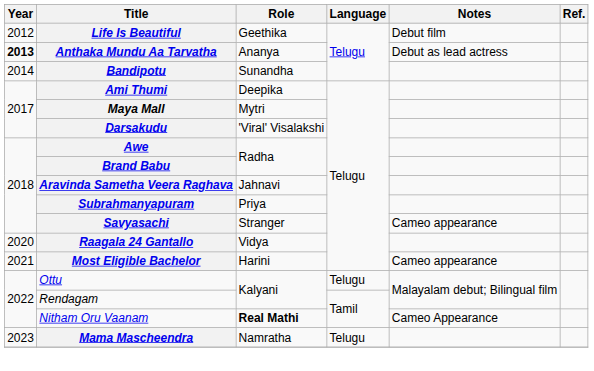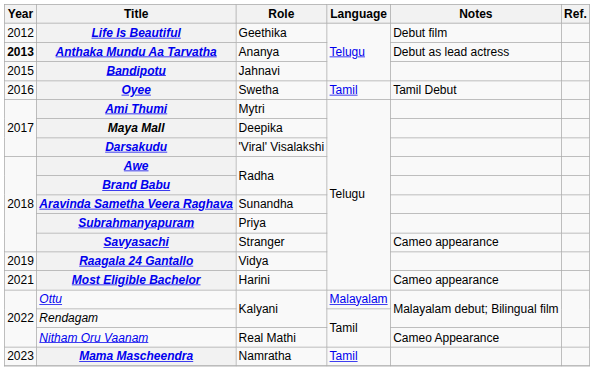Bandipotu | Year: 2014 -> 2015
Bandipotu | Role: Sunandha -> Jahnavi
+ row: 2016 | Oyee | Swetha | Tamil | Tamil Debut
Ami Thumi | Role: Deepika -> Mytri
Maya Mall | Role: Mytri -> Deepika
Aravinda Sametha Veera Raghava | Role: Jahnavi -> Sunandha
Raagala 24 Gantallo | Year: 2020 -> 2019
Ottu | Language: Telugu -> Malayalam
Nitham Oru Vaanam | Role: bold -> normal
Mama Mascheendra | Language: Telugu -> Tamil
